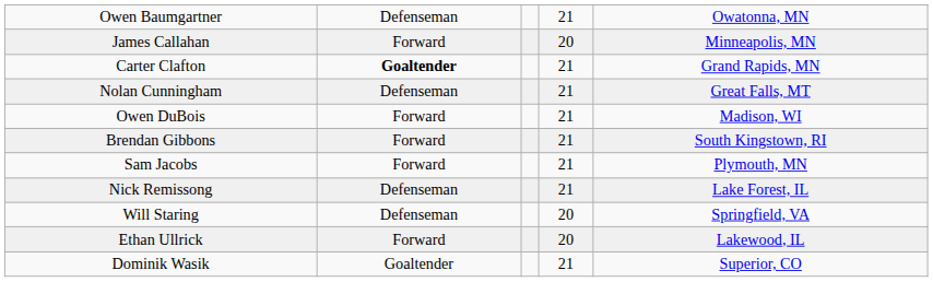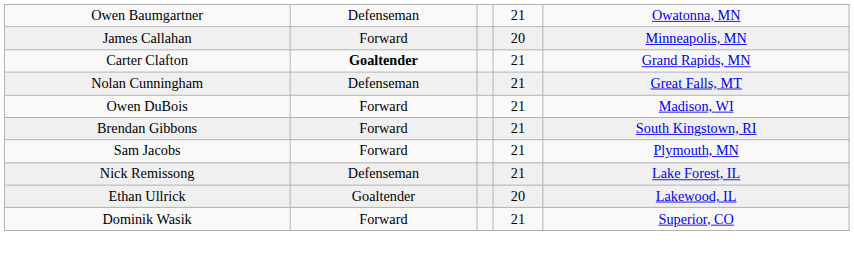- row: Will Staring | Defenseman | 20 | Springfield, VA
Ethan Ullrick | column 2: Forward -> Goaltender
Dominik Wasik | column 2: Goaltender -> Forward
